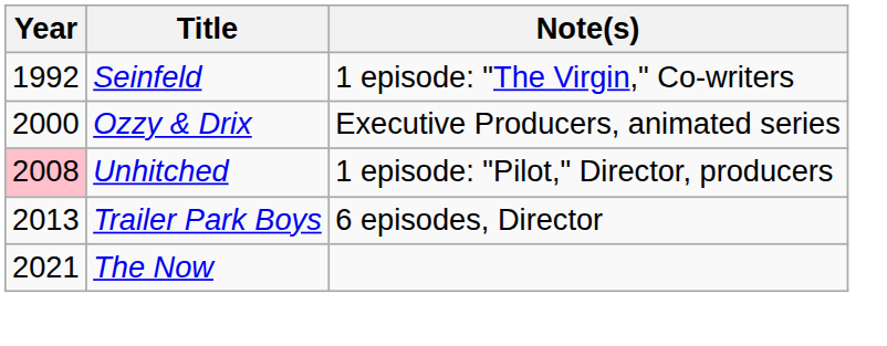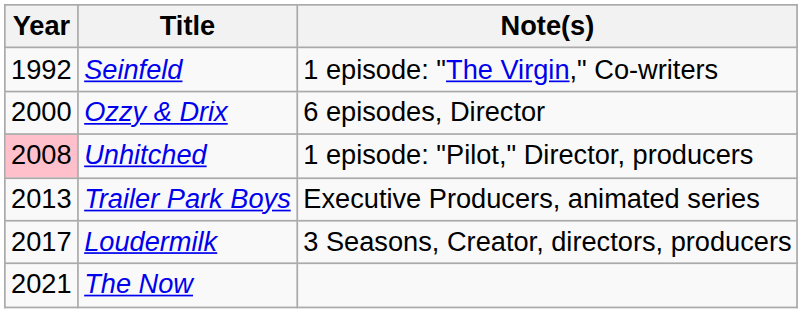Ozzy & Drix | Note(s): Executive Producers, animated series -> 6 episodes, Director
Trailer Park Boys | Note(s): 6 episodes, Director -> Executive Producers, animated series
+ row: 2017 | Loudermilk | 3 Seasons, Creator, directors, producers
